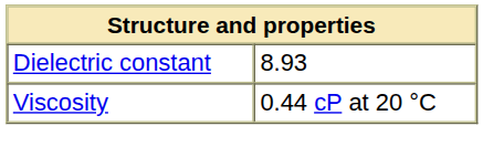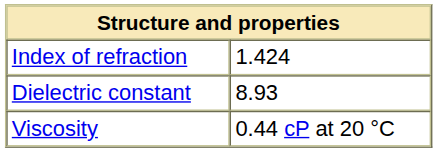+ row: Index of refraction | 1.424
